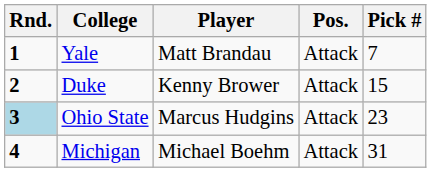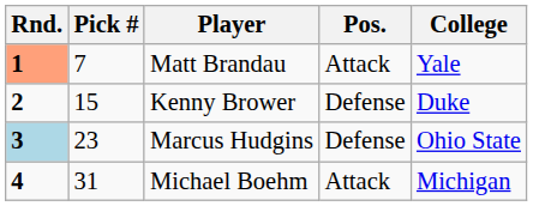columns swapped: Pick # <-> College
Matt Brandau | Rnd.: no background -> lightsalmon background
Kenny Brower | Pos.: Attack -> Defense
Marcus Hudgins | Pos.: Attack -> Defense
